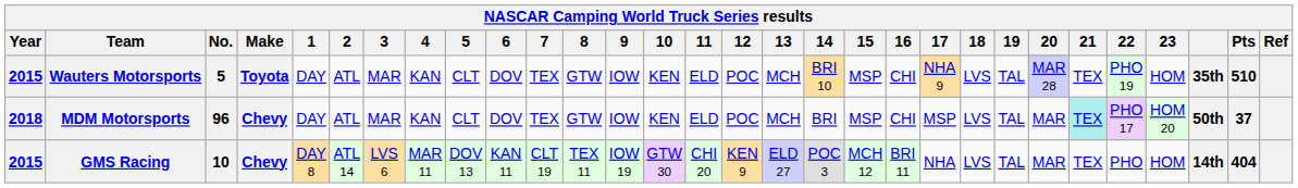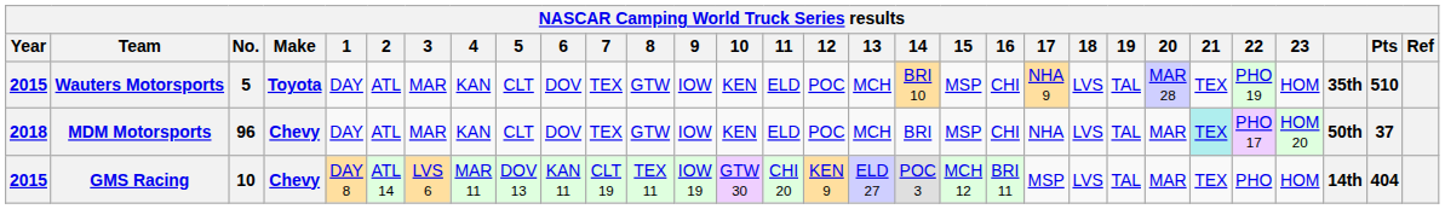MDM Motorsports | 17: MSP -> NHA
GMS Racing | 17: NHA -> MSP
